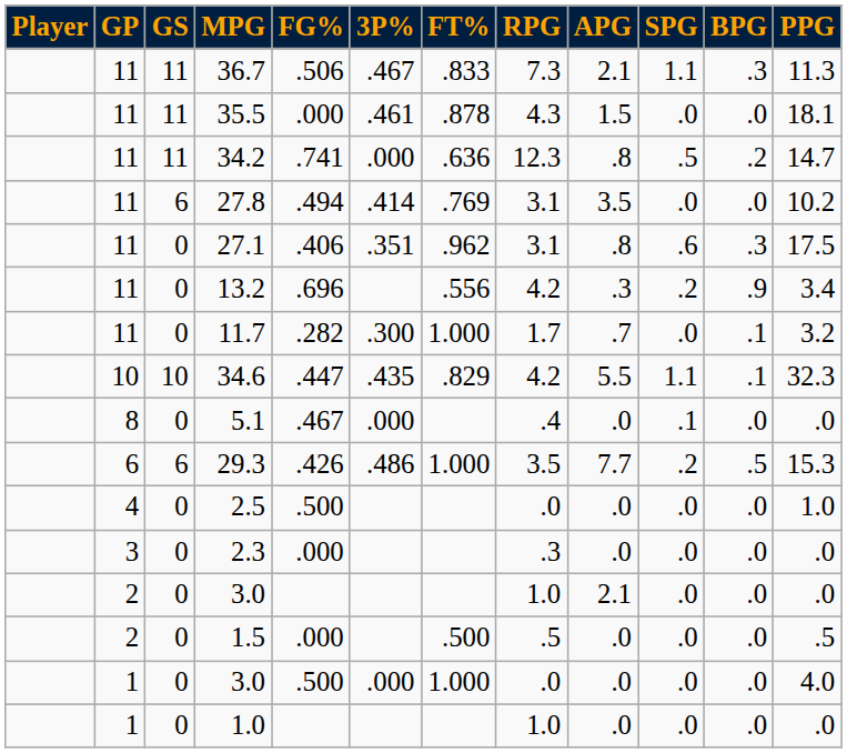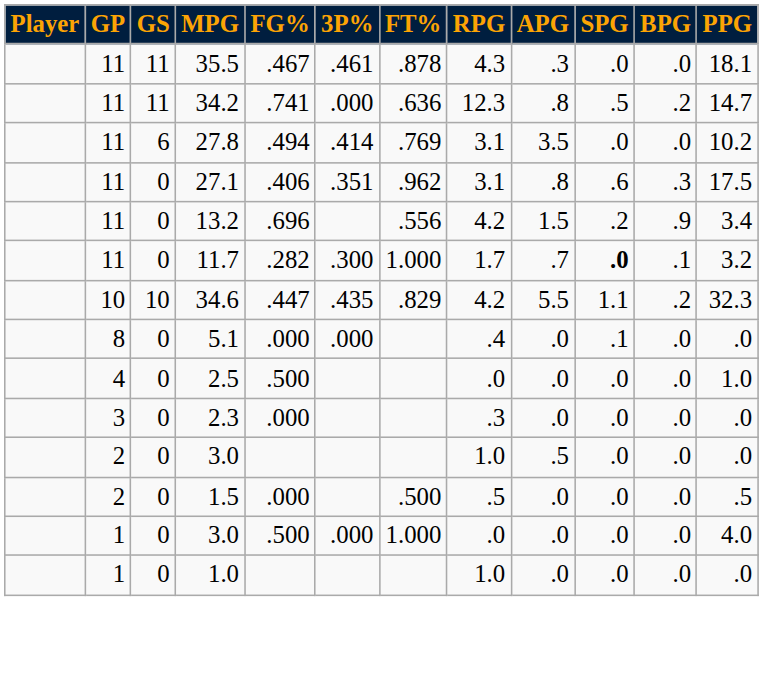- row: 11 | 11 | 36.7 | .506 | .467 | .833 | 7.3 | 2.1 | 1.1 | .3 | 11.3
35.5 | FG%: .000 -> .467
35.5 | APG: 1.5 -> .3
13.2 | APG: .3 -> 1.5
11.7 | SPG: normal -> bold
34.6 | BPG: .1 -> .2
5.1 | FG%: .467 -> .000
- row: 6 | 6 | 29.3 | .426 | .486 | 1.000 | 3.5 | 7.7 | .2 | .5 | 15.3
2 / 3.0 | APG: 2.1 -> .5
